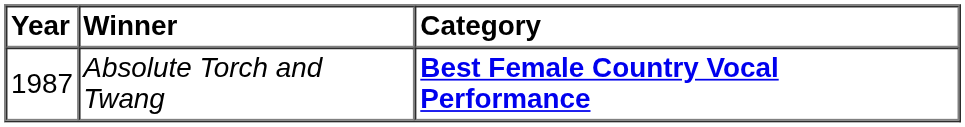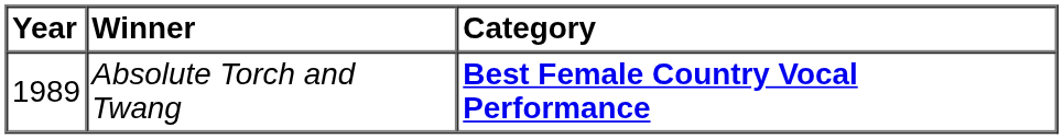Absolute Torch and Twang | Year: 1987 -> 1989
